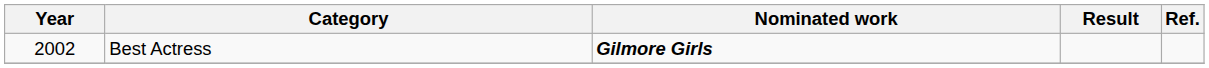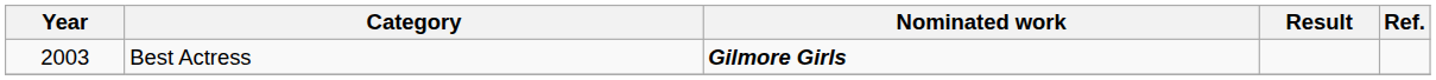Best Actress | Year: 2002 -> 2003
